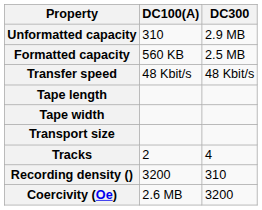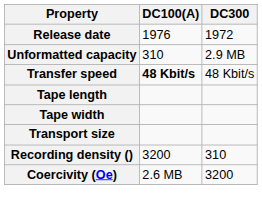+ row: Release date | 1976 | 1972
- row: Formatted capacity | 560 KB | 2.5 MB
Transfer speed | DC100(A): normal -> bold
- row: Tracks | 2 | 4
